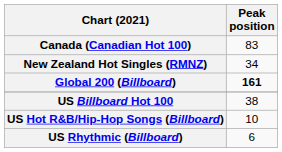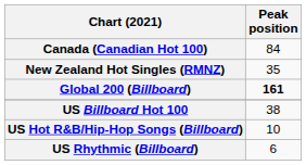Canada (Canadian Hot 100) | Peak position: 83 -> 84
New Zealand Hot Singles (RMNZ) | Peak position: 34 -> 35
